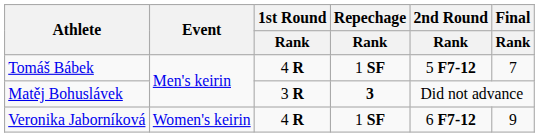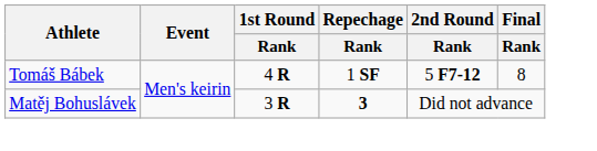Tomáš Bábek | Final / Rank: 7 -> 8
- row: Veronika Jaborníková | Women's keirin | 4 R | 1 SF | 6 F7-12 | 9
